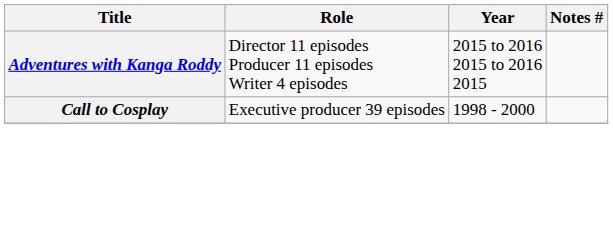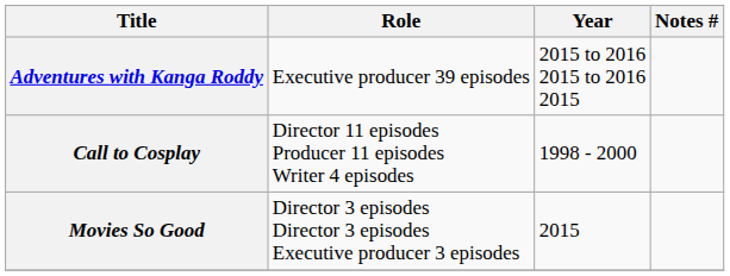Adventures with Kanga Roddy | Role: Director 11 episodes Producer 11 episodes Writer 4 episodes -> Executive producer 39 episodes
Call to Cosplay | Role: Executive producer 39 episodes -> Director 11 episodes Producer 11 episodes Writer 4 episodes
+ row: Movies So Good | Director 3 episodes Director 3 episodes Executive producer 3 episodes | 2015
